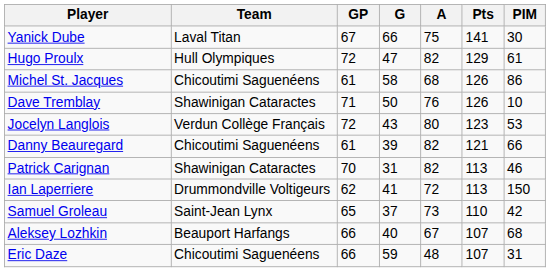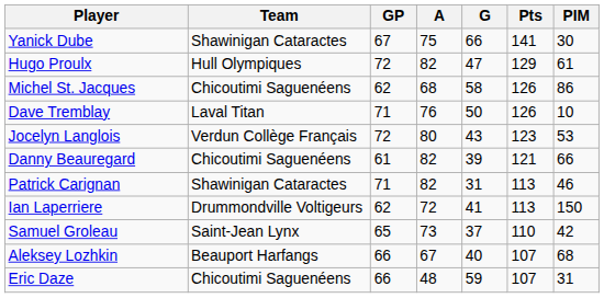columns swapped: G <-> A
Yanick Dube | Team: Laval Titan -> Shawinigan Cataractes
Michel St. Jacques | GP: 61 -> 62
Dave Tremblay | Team: Shawinigan Cataractes -> Laval Titan
Patrick Carignan | GP: 70 -> 71
